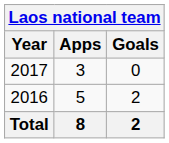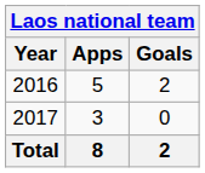rows swapped: 2016 <-> 2017
